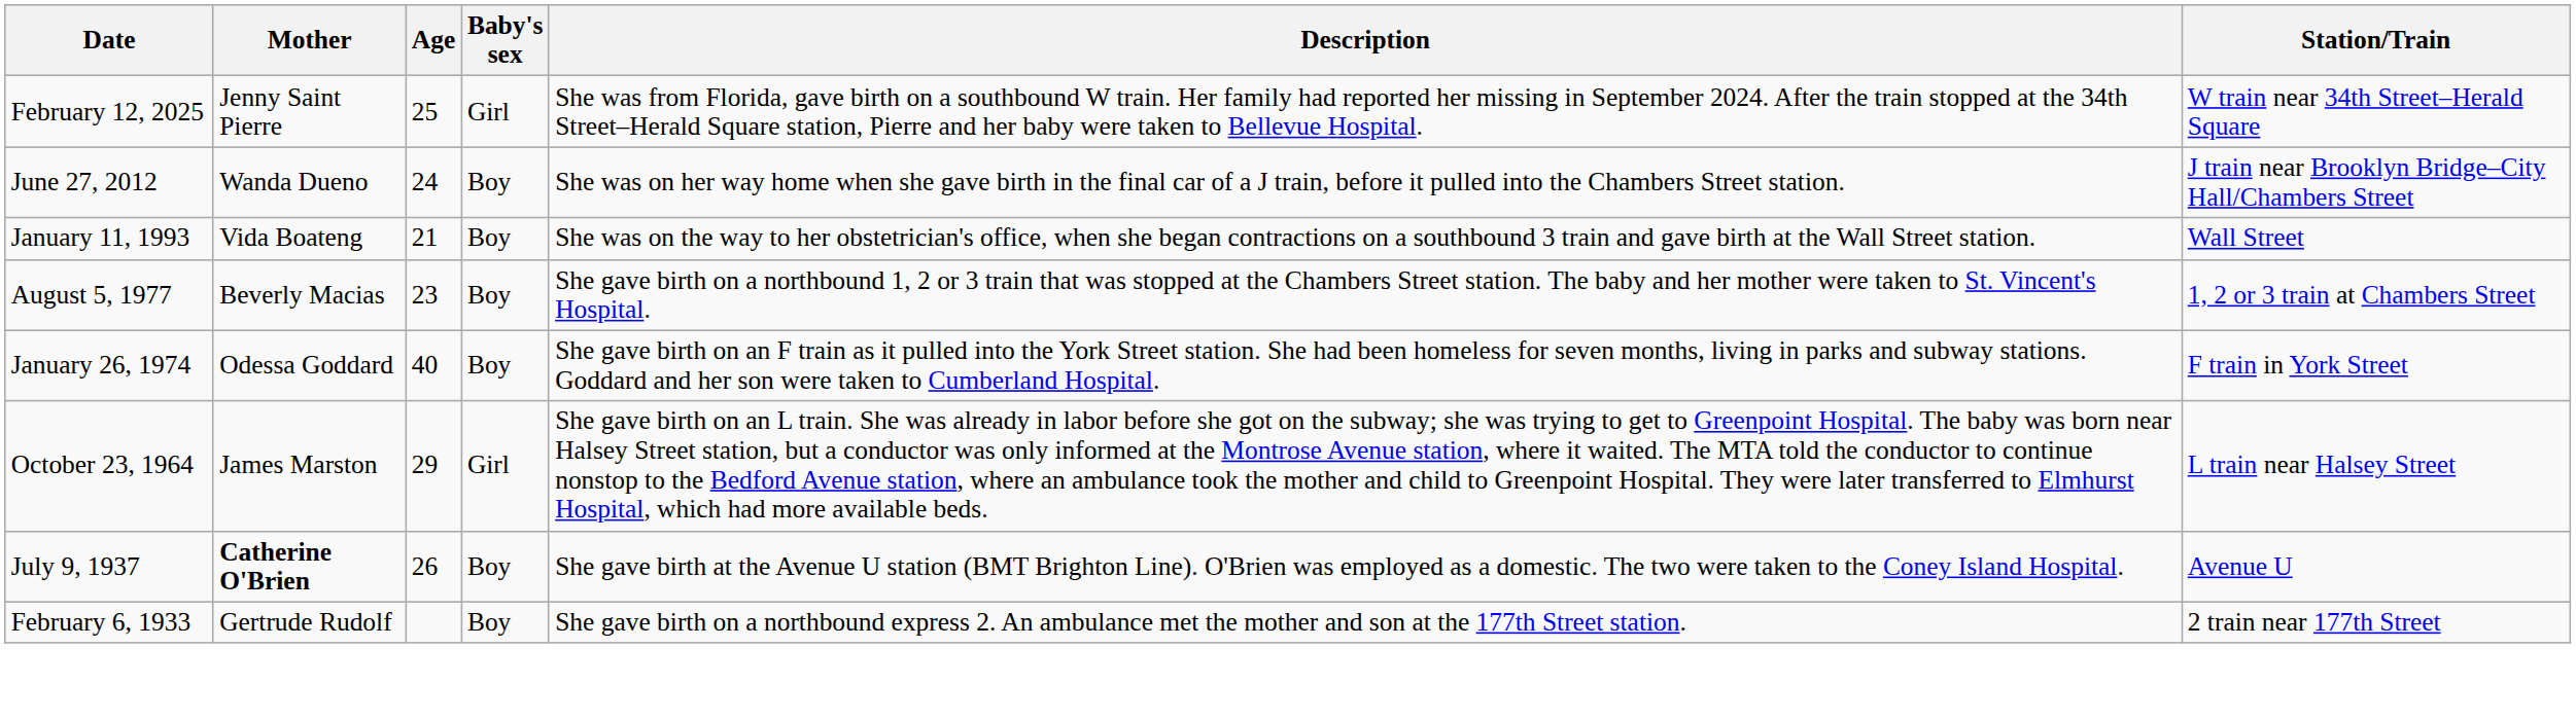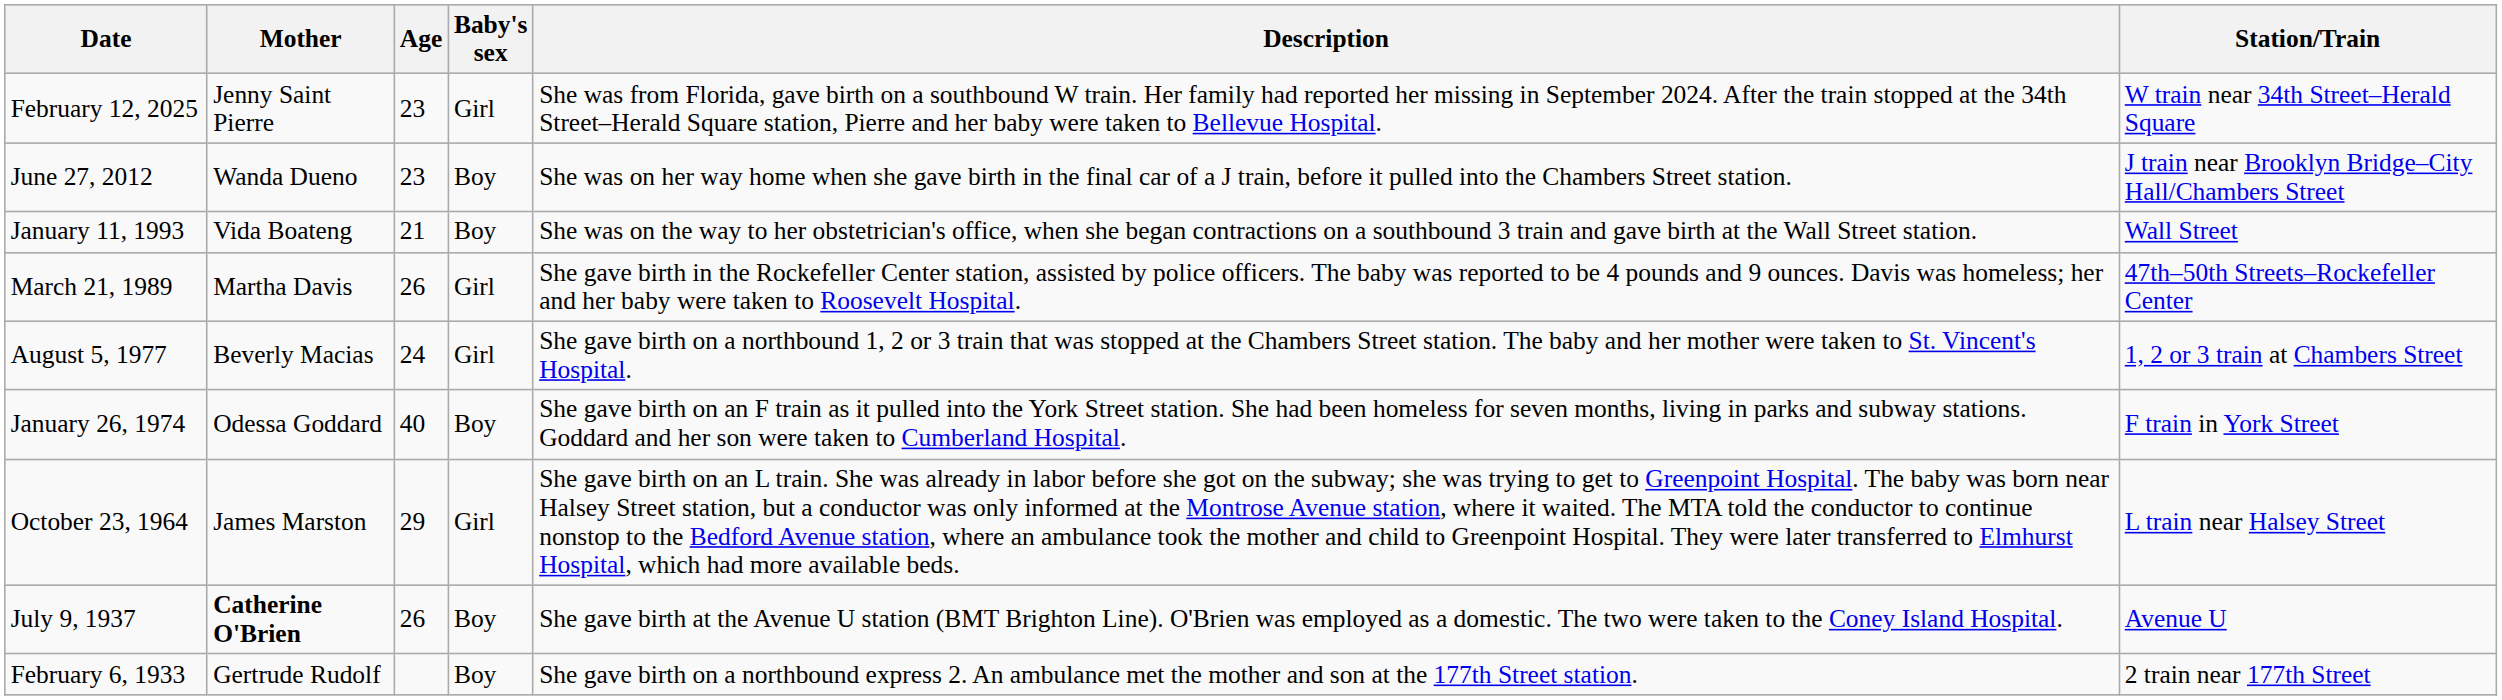February 12, 2025 | Age: 25 -> 23
June 27, 2012 | Age: 24 -> 23
+ row: March 21, 1989 | Martha Davis | 26 | Girl | She gave birth in the Rockefeller Center station, assisted by police officers. The baby was reported to be 4 pounds and 9 ounces. Davis was homeless; her and her baby were taken to Roosevelt Hospital. | 47th–50th Streets–Rockefeller Center
August 5, 1977 | Age: 23 -> 24
August 5, 1977 | Baby's sex: Boy -> Girl
